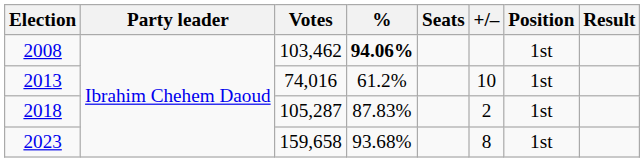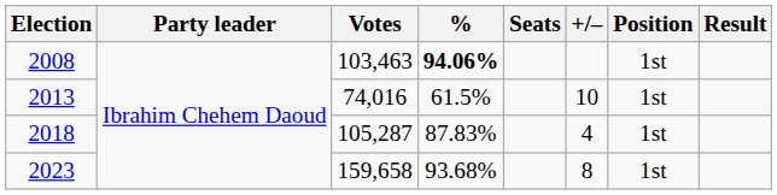2008 | Votes: 103,462 -> 103,463
2013 | %: 61.2% -> 61.5%
2018 | +/–: 2 -> 4
